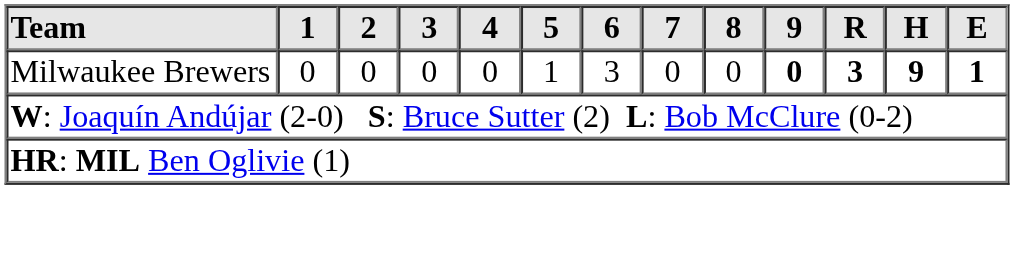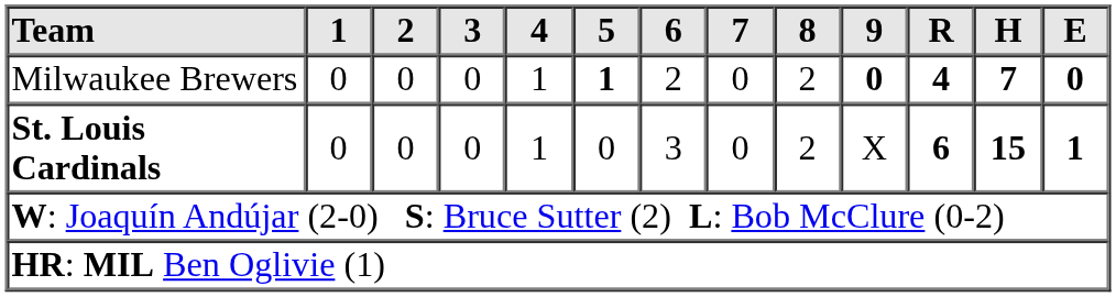Milwaukee Brewers | 4: 0 -> 1
Milwaukee Brewers | 5: normal -> bold
Milwaukee Brewers | 6: 3 -> 2
Milwaukee Brewers | 8: 0 -> 2
Milwaukee Brewers | R: 3 -> 4
Milwaukee Brewers | H: 9 -> 7
Milwaukee Brewers | E: 1 -> 0
+ row: St. Louis Cardinals | 0 | 0 | 0 | 1 | 0 | 3 | 0 | 2 | X | 6 | 15 | 1
